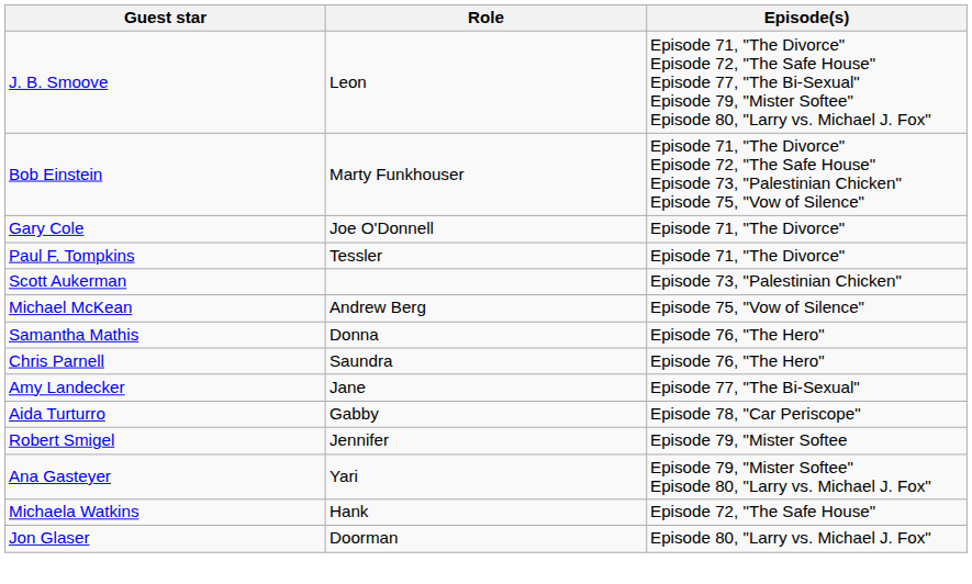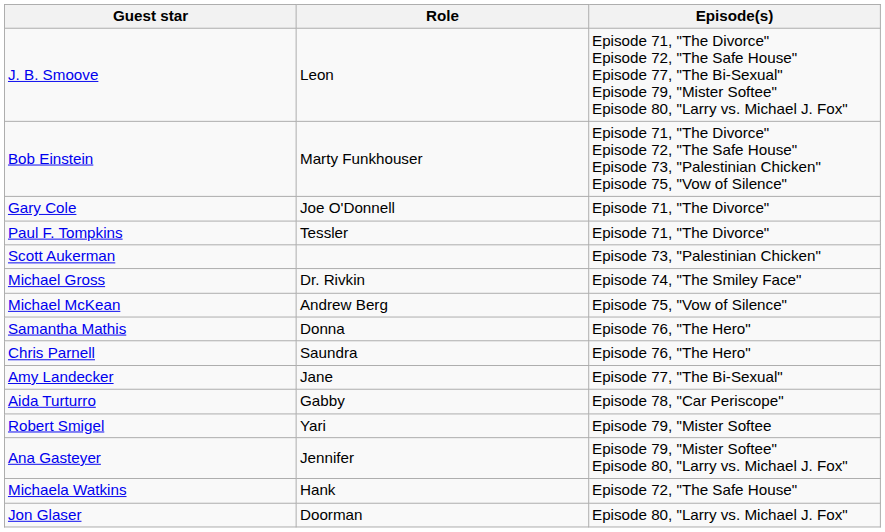+ row: Michael Gross | Dr. Rivkin | Episode 74, "The Smiley Face"
Robert Smigel | Role: Jennifer -> Yari
Ana Gasteyer | Role: Yari -> Jennifer
